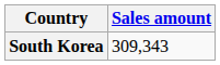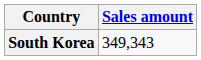South Korea | Sales amount: 309,343 -> 349,343
